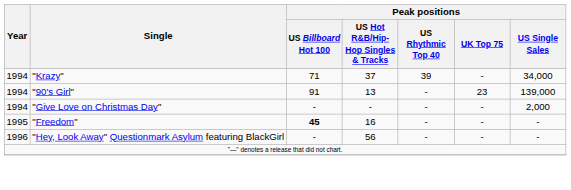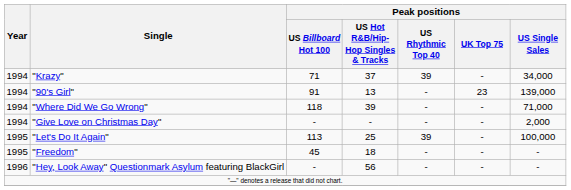+ row: 1994 | "Where Did We Go Wrong" | 118 | 39 | - | - | 71,000
+ row: 1995 | "Let's Do It Again" | 113 | 25 | 39 | - | 100,000
"Freedom" | Peak positions / US Billboard Hot 100: bold -> normal
"Freedom" | Peak positions / US Hot R&B/Hip-Hop Singles & Tracks: 16 -> 18
